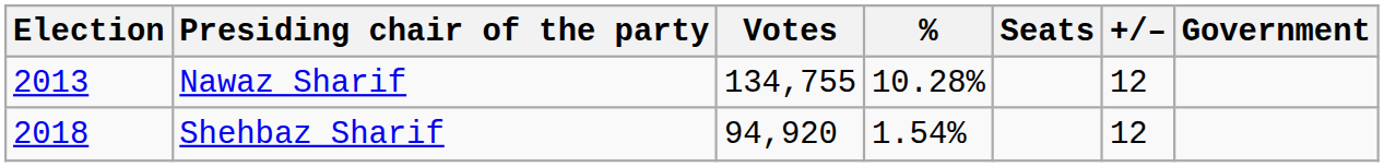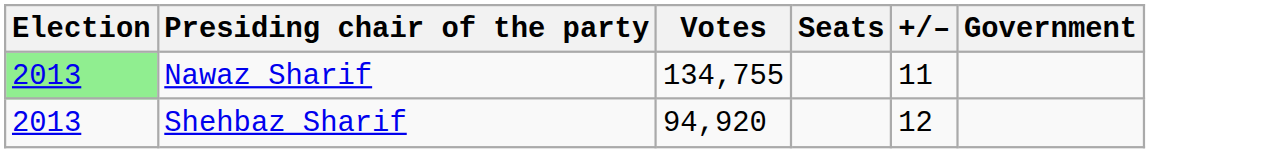- column: % | 10.28% | 1.54%
Nawaz Sharif | Election: no background -> lightgreen background
Nawaz Sharif | +/–: 12 -> 11
Shehbaz Sharif | Election: 2018 -> 2013
